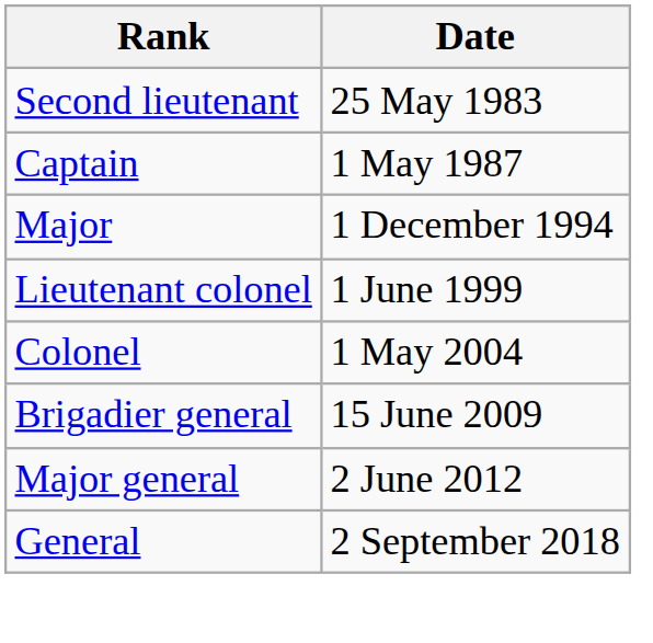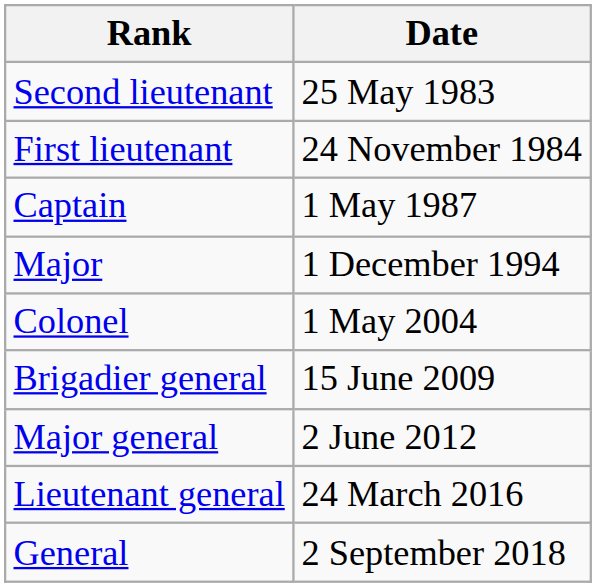+ row: First lieutenant | 24 November 1984
- row: Lieutenant colonel | 1 June 1999
+ row: Lieutenant general | 24 March 2016
